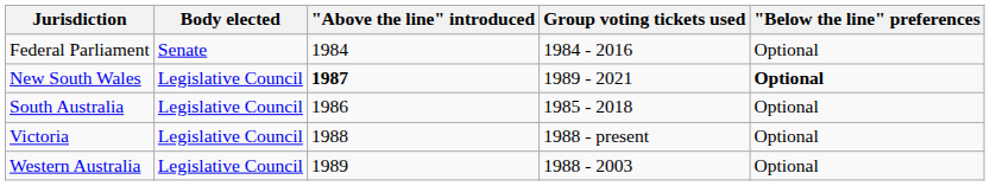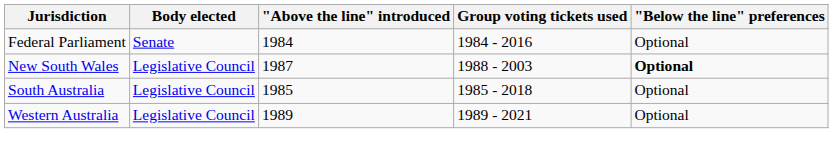New South Wales | "Above the line" introduced: bold -> normal
New South Wales | Group voting tickets used: 1989 - 2021 -> 1988 - 2003
South Australia | "Above the line" introduced: 1986 -> 1985
- row: Victoria | Legislative Council | 1988 | 1988 - present | Optional
Western Australia | Group voting tickets used: 1988 - 2003 -> 1989 - 2021
